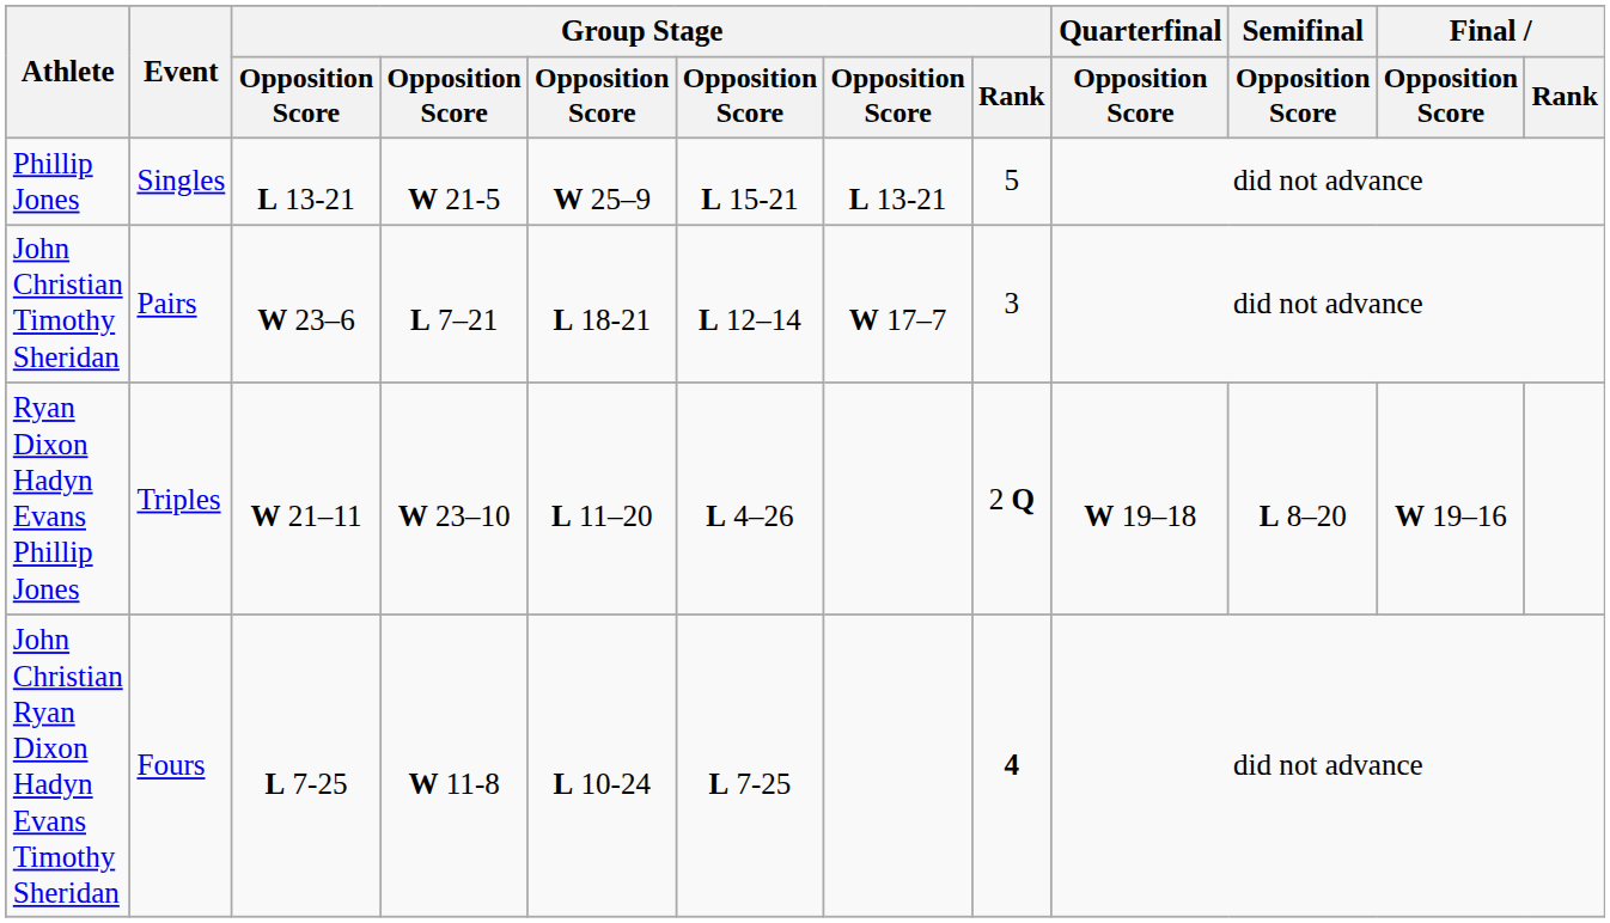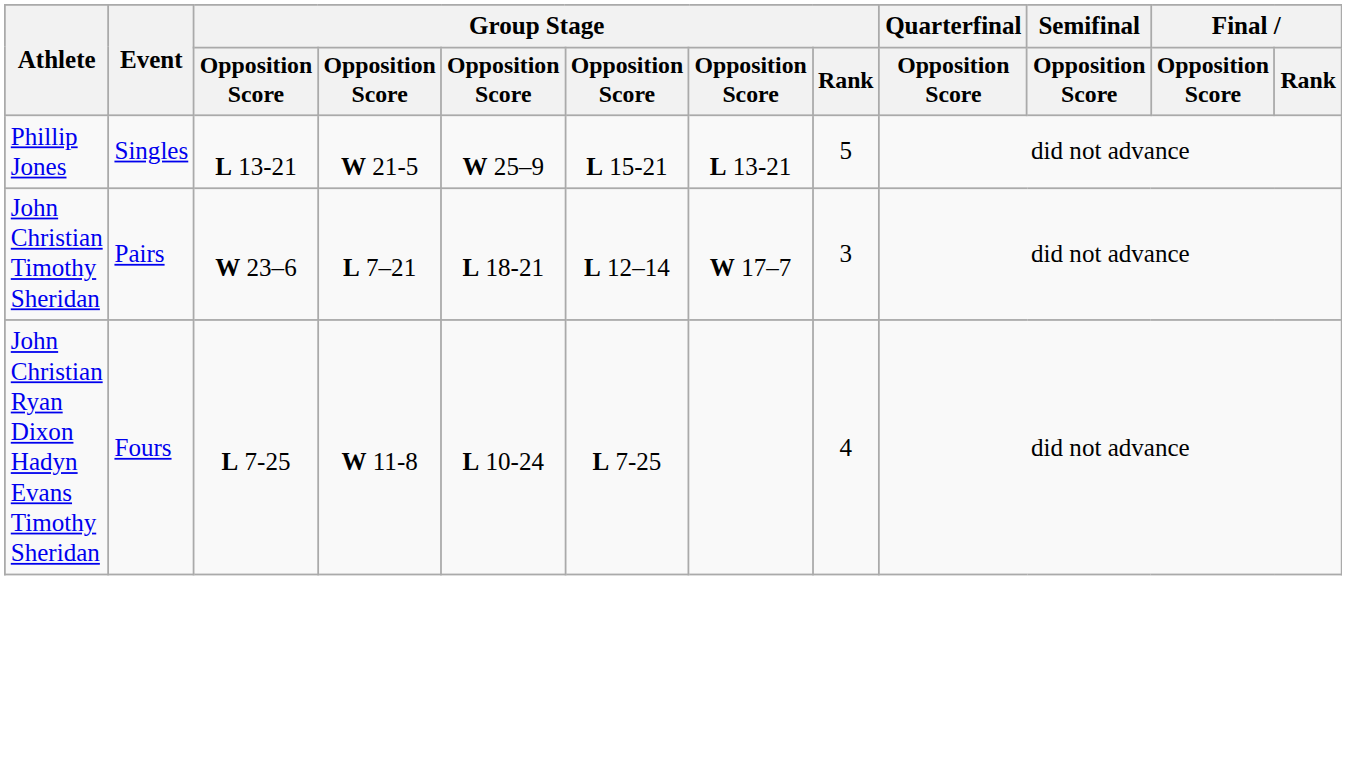- row: Ryan Dixon Hadyn Evans Phillip Jones | Triples | W 21–11 | W 23–10 | L 11–20 | L 4–26 | 2 Q | W 19–18 | L 8–20 | W 19–16
John Christian Ryan Dixon Hadyn Evans Timothy Sheridan | Group Stage / Rank: bold -> normal
